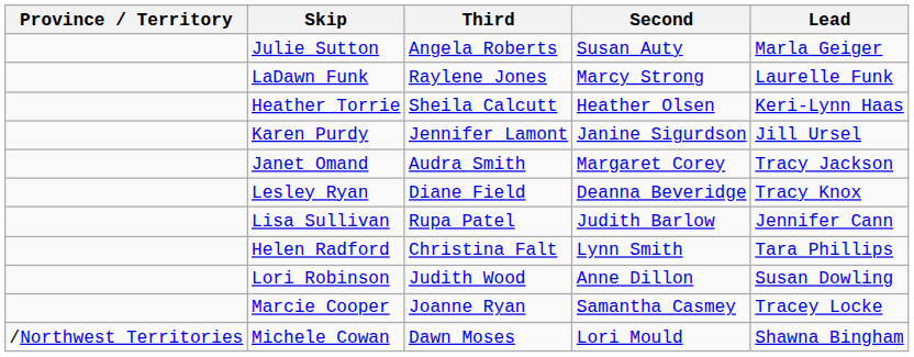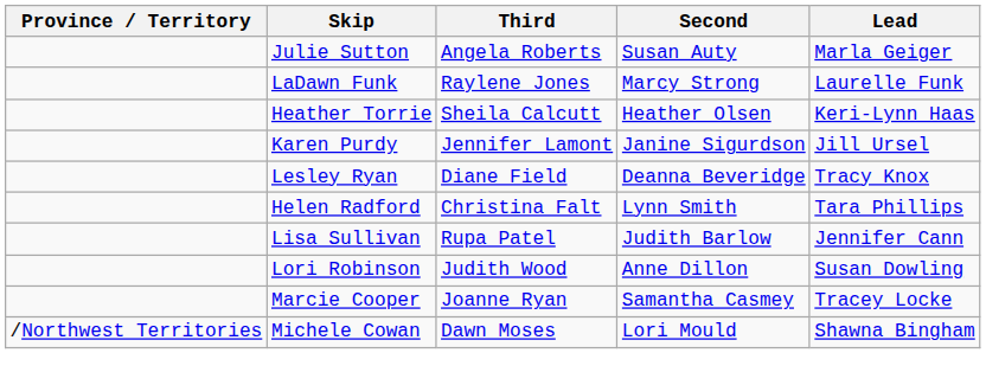- row: Janet Omand | Audra Smith | Margaret Corey | Tracy Jackson
rows swapped: Lisa Sullivan <-> Helen Radford
